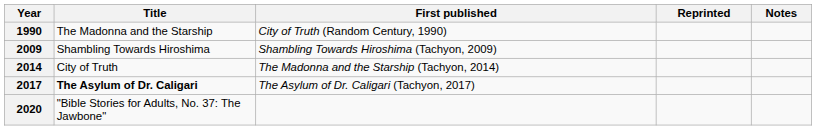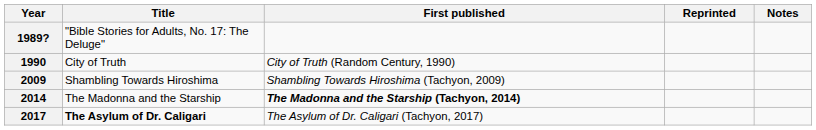+ row: 1989? | "Bible Stories for Adults, No. 17: The Deluge"
1990 | Title: The Madonna and the Starship -> City of Truth
2014 | Title: City of Truth -> The Madonna and the Starship
2014 | First published: normal -> bold
- row: 2020 | "Bible Stories for Adults, No. 37: The Jawbone"
